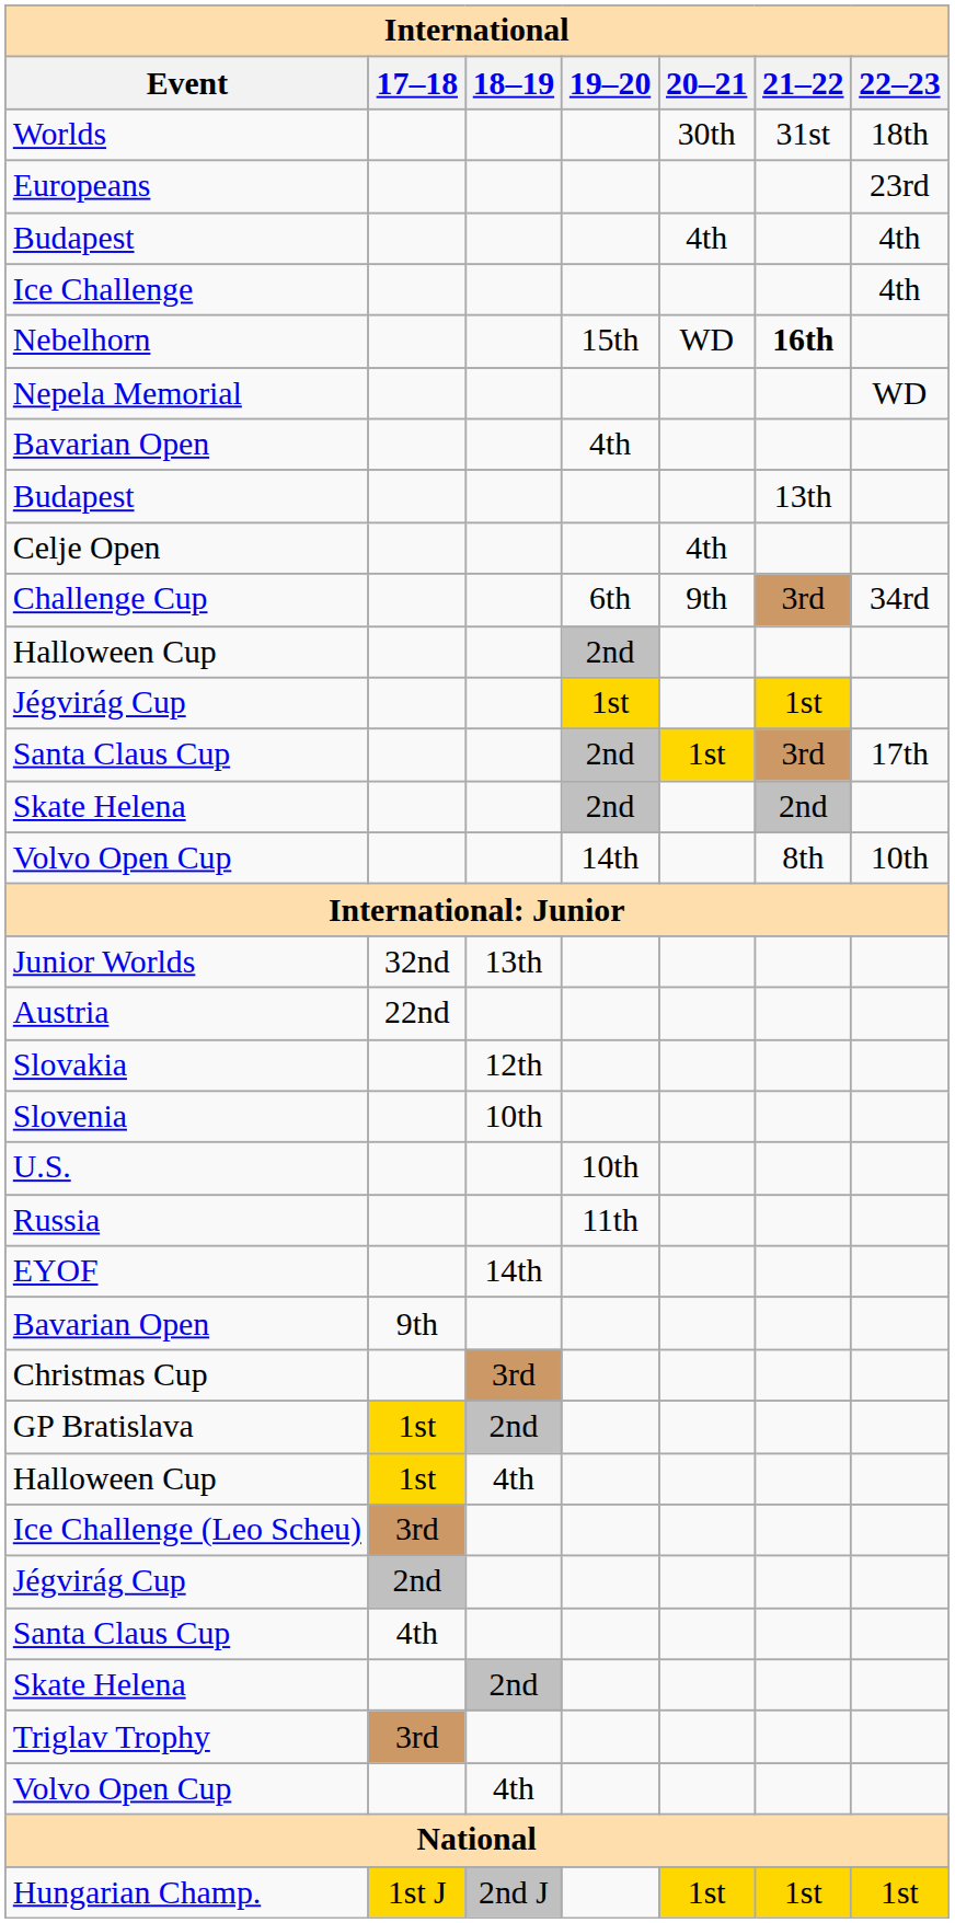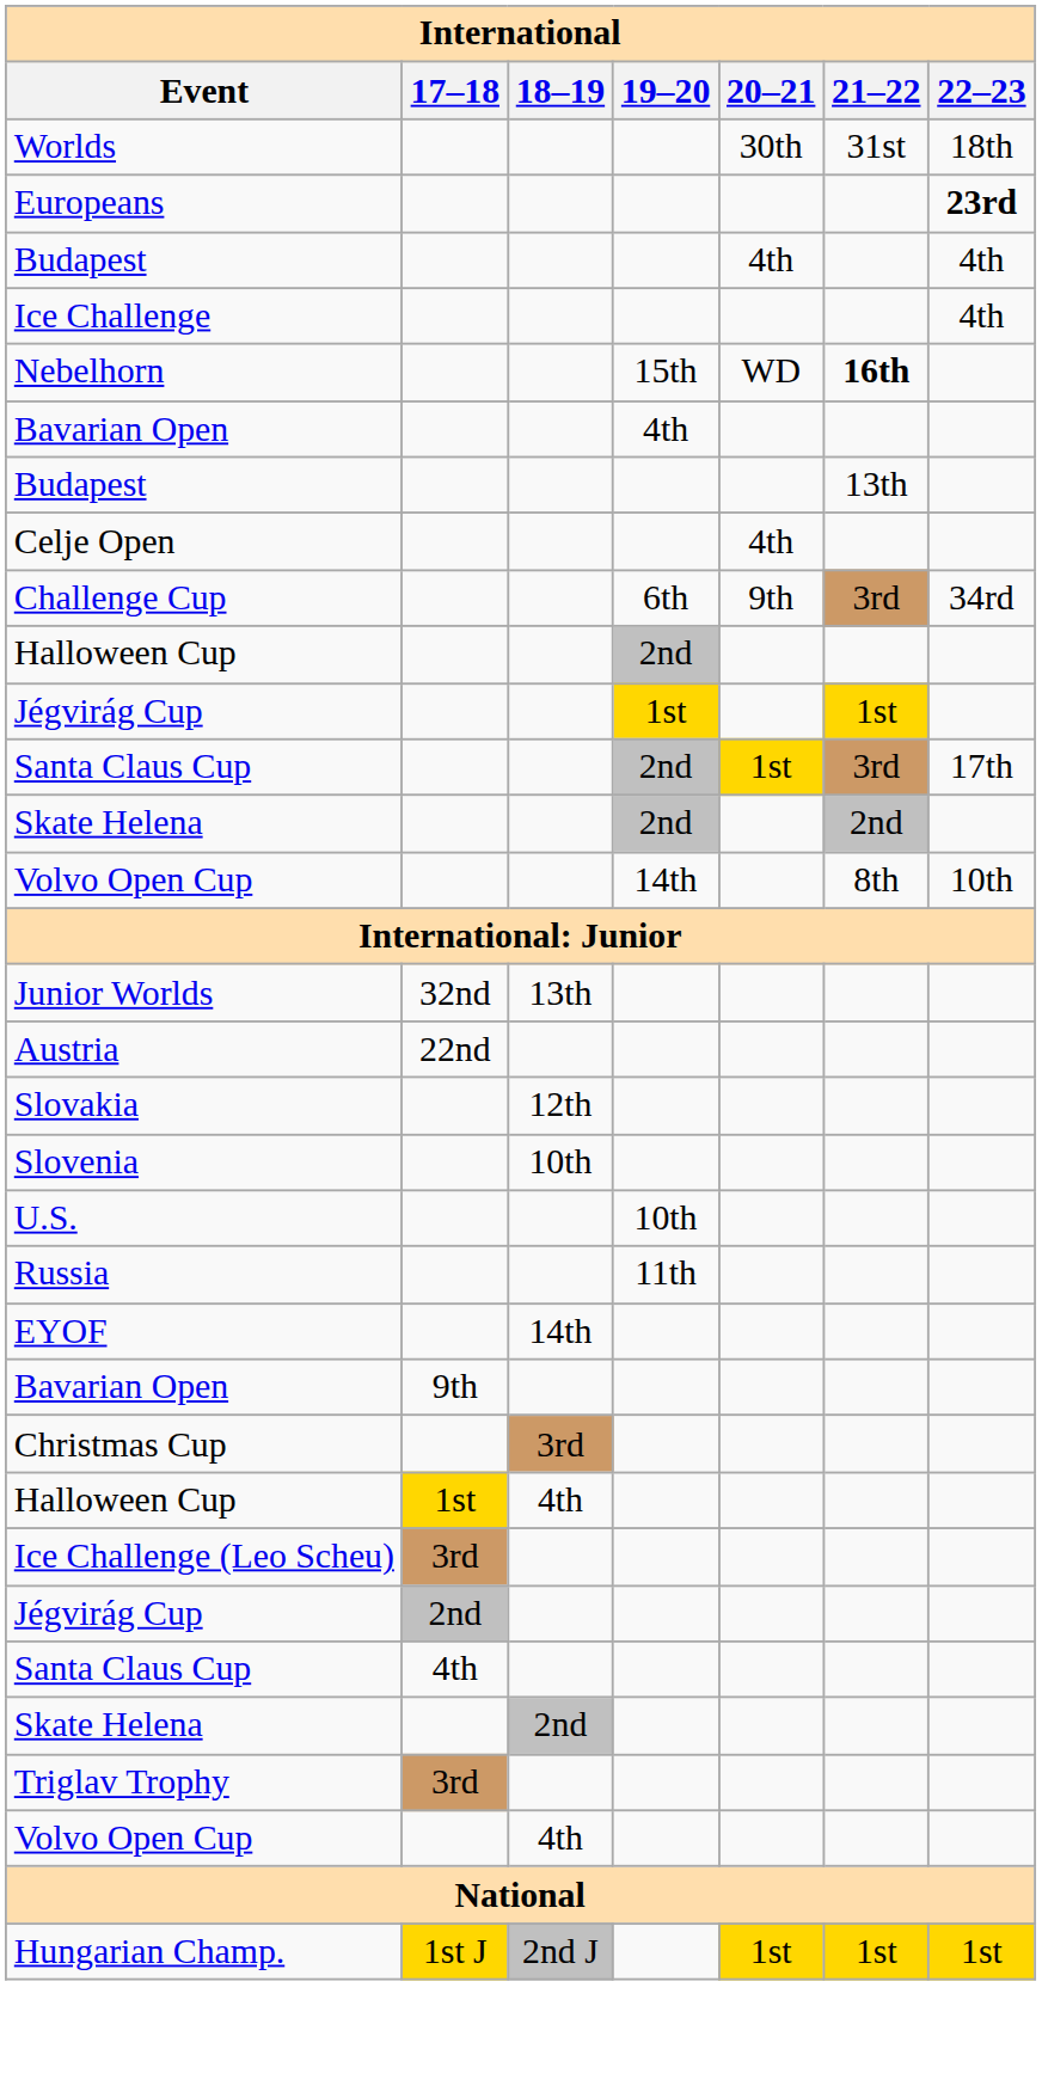Europeans | 22–23: normal -> bold
- row: Nepela Memorial | WD
- row: GP Bratislava | 1st | 2nd
